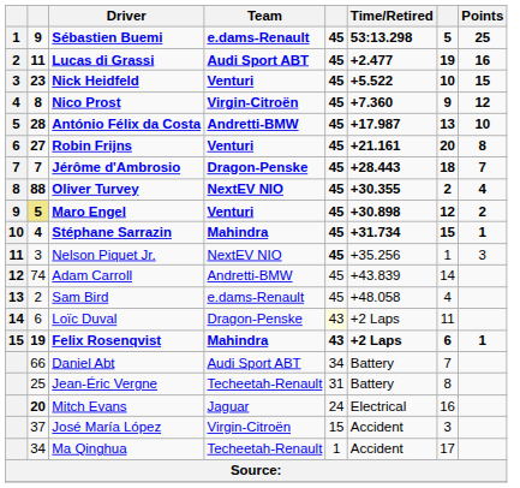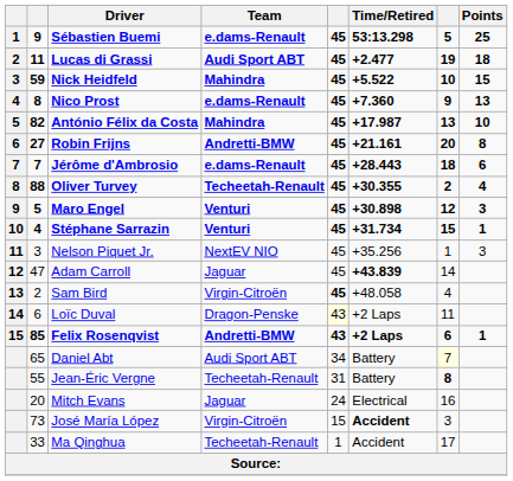Lucas di Grassi | Points: 16 -> 18
Nick Heidfeld | column 2: 23 -> 59
Nick Heidfeld | Team: Venturi -> Mahindra
Nico Prost | Team: Virgin-Citroën -> e.dams-Renault
Nico Prost | Points: 12 -> 13
António Félix da Costa | column 2: 28 -> 82
António Félix da Costa | Team: Andretti-BMW -> Mahindra
Robin Frijns | Team: Venturi -> Andretti-BMW
Jérôme d'Ambrosio | Team: Dragon-Penske -> e.dams-Renault
Jérôme d'Ambrosio | Points: 7 -> 6
Oliver Turvey | Team: NextEV NIO -> Techeetah-Renault
Maro Engel | column 2: khaki background -> no background
Maro Engel | Points: 2 -> 3
Stéphane Sarrazin | Team: Mahindra -> Venturi
Nelson Piquet Jr. | column 5: bold -> normal
Adam Carroll | column 2: 74 -> 47
Adam Carroll | Team: Andretti-BMW -> Jaguar
Adam Carroll | Time/Retired: normal -> bold
Sam Bird | Team: e.dams-Renault -> Virgin-Citroën
Sam Bird | column 5: normal -> bold
Felix Rosenqvist | column 2: 19 -> 85
Felix Rosenqvist | Team: Mahindra -> Andretti-BMW
Daniel Abt | column 2: 66 -> 65
Daniel Abt | column 7: no background -> lightyellow background
Jean-Éric Vergne | column 2: 25 -> 55
Jean-Éric Vergne | column 7: normal -> bold
Mitch Evans | column 2: bold -> normal
José María López | column 2: 37 -> 73
José María López | Time/Retired: normal -> bold
Ma Qinghua | column 2: 34 -> 33
